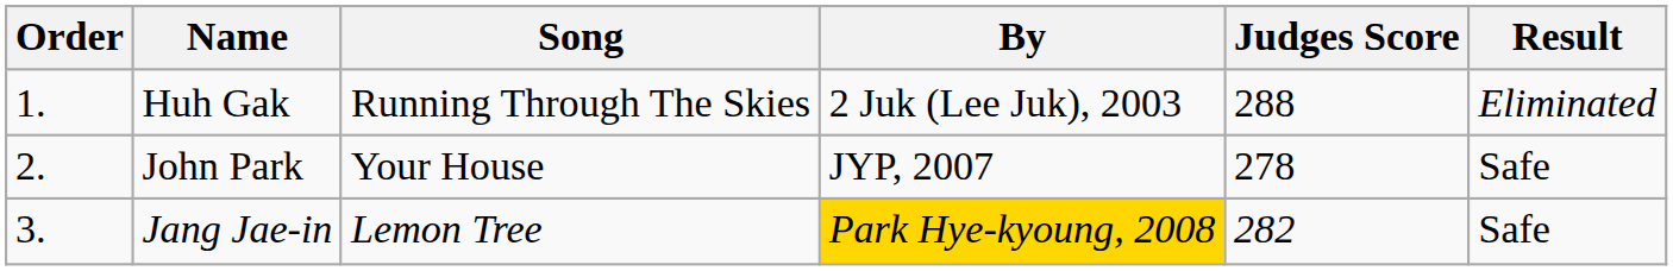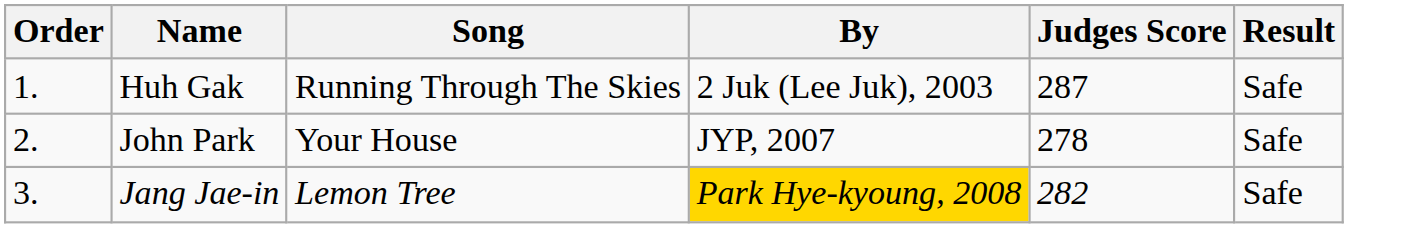Huh Gak | Judges Score: 288 -> 287
Huh Gak | Result: Eliminated -> Safe
